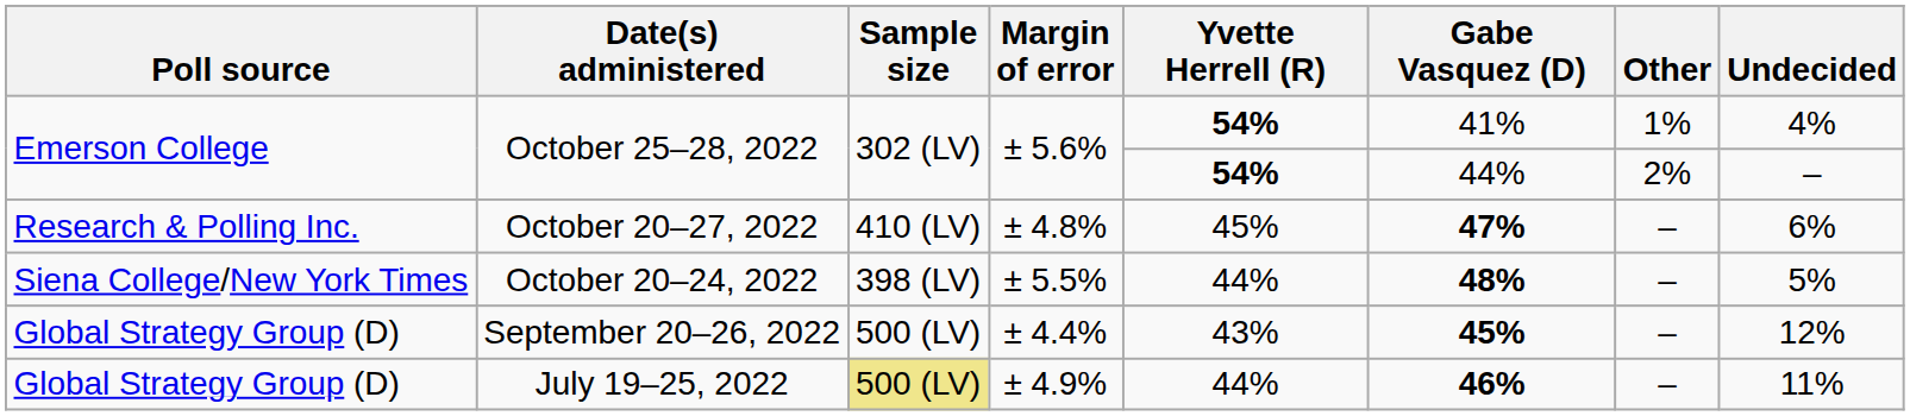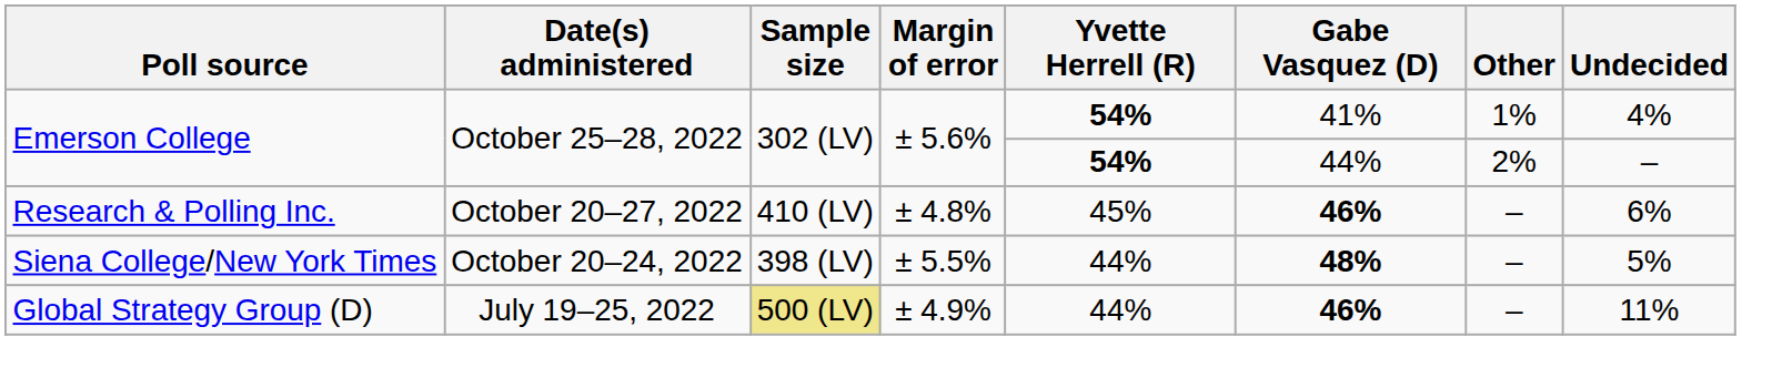October 20–27, 2022 | Gabe Vasquez (D): 47% -> 46%
- row: Global Strategy Group (D) | September 20–26, 2022 | 500 (LV) | ± 4.4% | 43% | 45% | – | 12%
